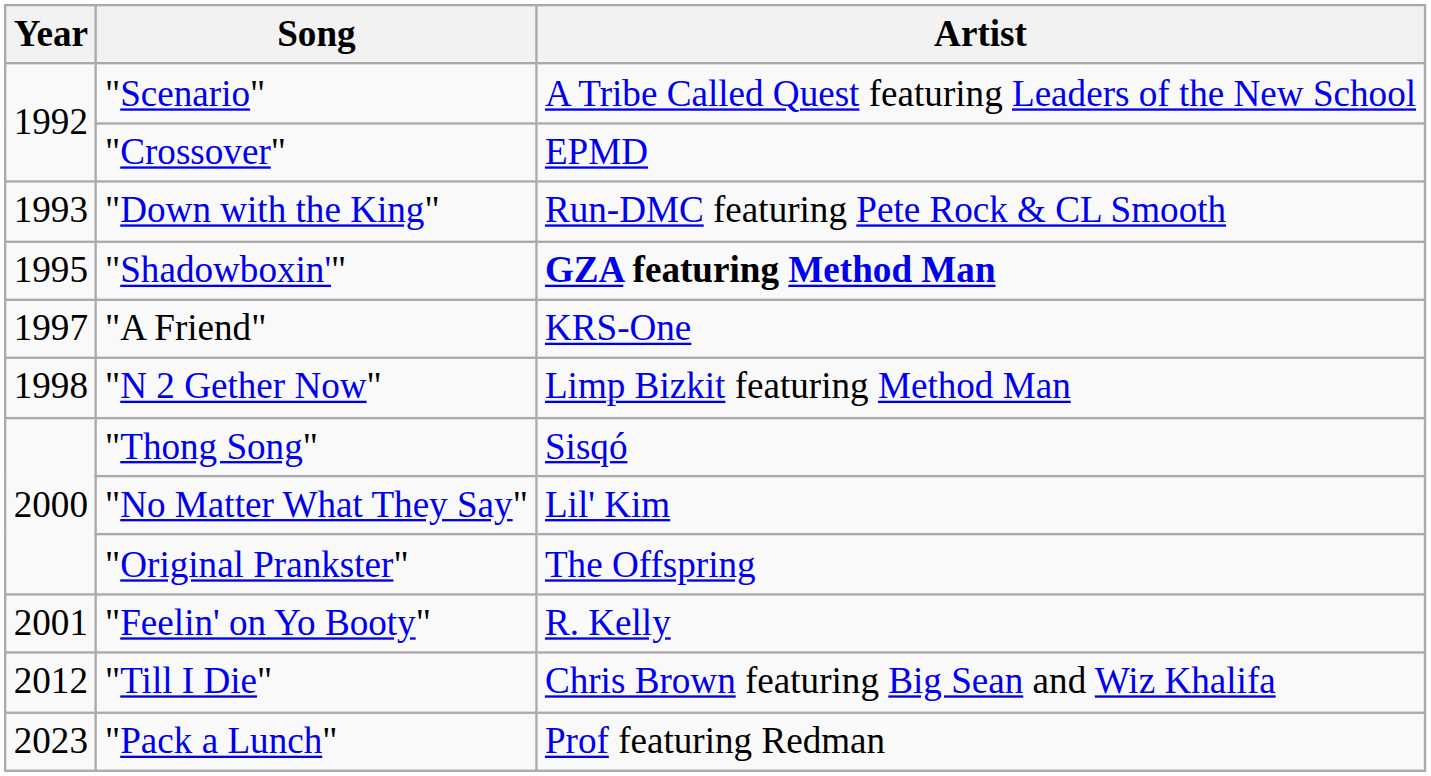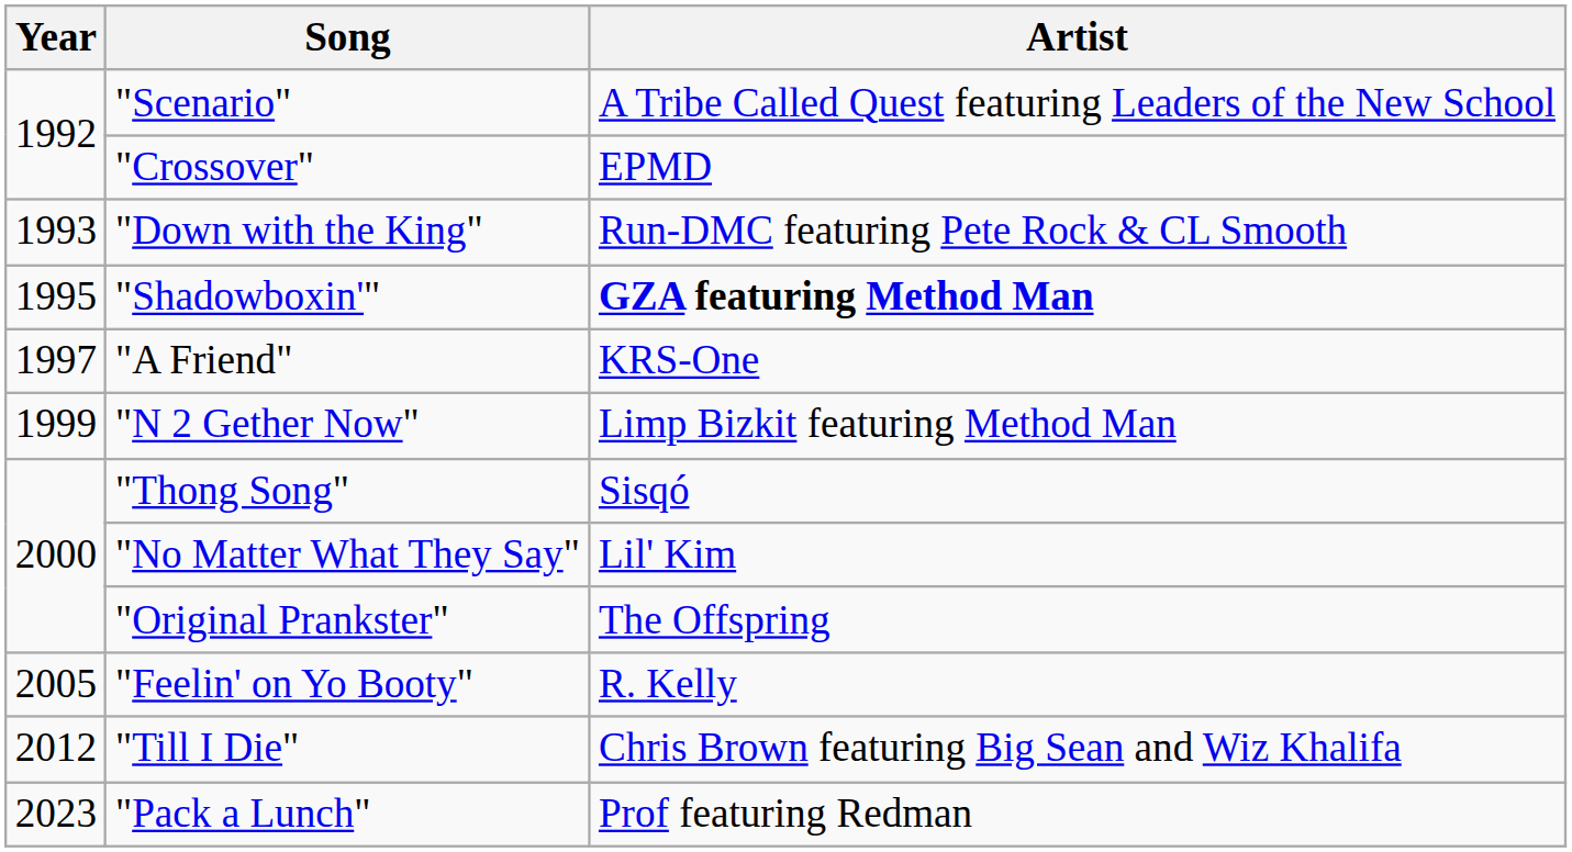"N 2 Gether Now" | Year: 1998 -> 1999
"Feelin' on Yo Booty" | Year: 2001 -> 2005
